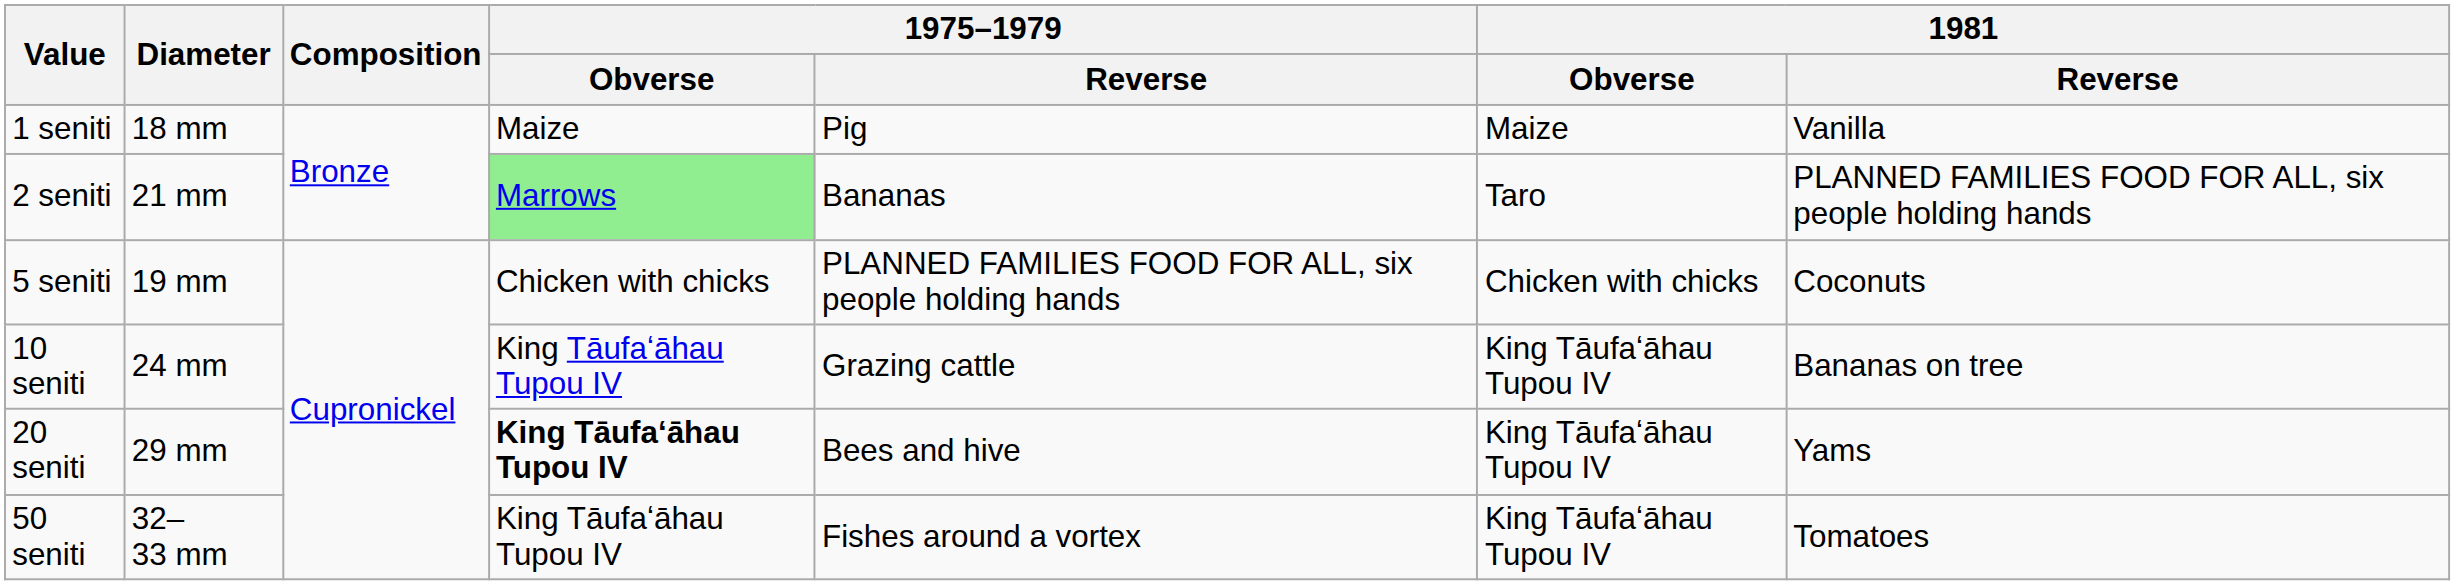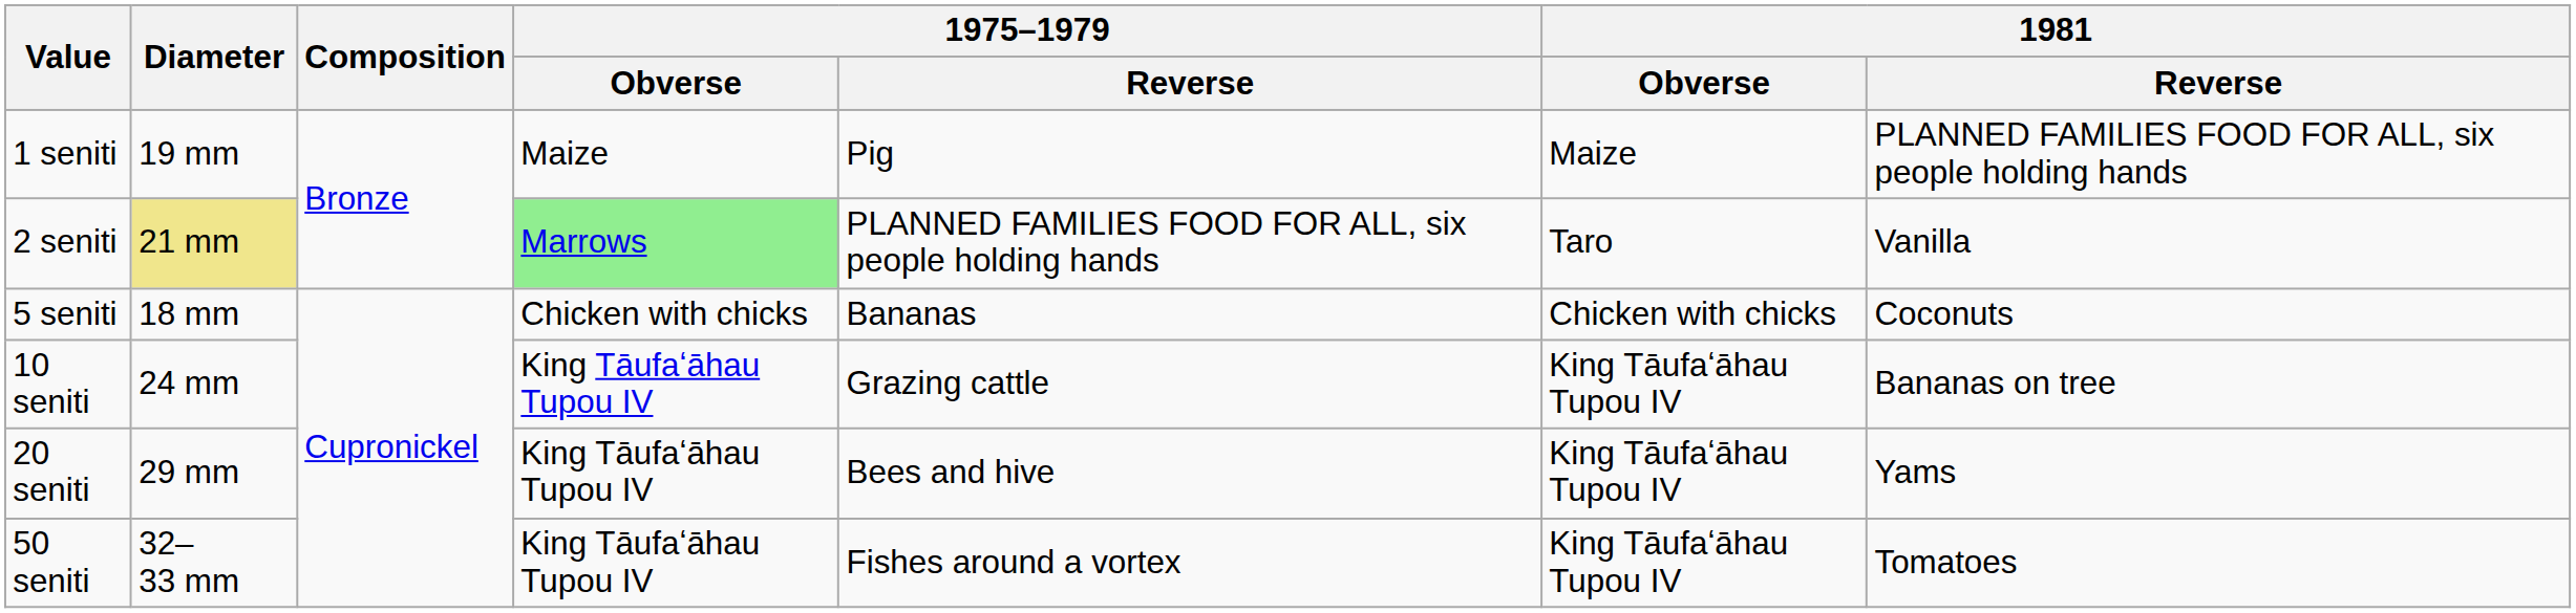1 seniti | Diameter: 18 mm -> 19 mm
1 seniti | 1981 / Reverse: Vanilla -> PLANNED FAMILIES FOOD FOR ALL, six people holding hands
2 seniti | Diameter: no background -> khaki background
2 seniti | 1975–1979 / Reverse: Bananas -> PLANNED FAMILIES FOOD FOR ALL, six people holding hands
2 seniti | 1981 / Reverse: PLANNED FAMILIES FOOD FOR ALL, six people holding hands -> Vanilla
5 seniti | Diameter: 19 mm -> 18 mm
5 seniti | 1975–1979 / Reverse: PLANNED FAMILIES FOOD FOR ALL, six people holding hands -> Bananas
20 seniti | 1975–1979 / Obverse: bold -> normal
